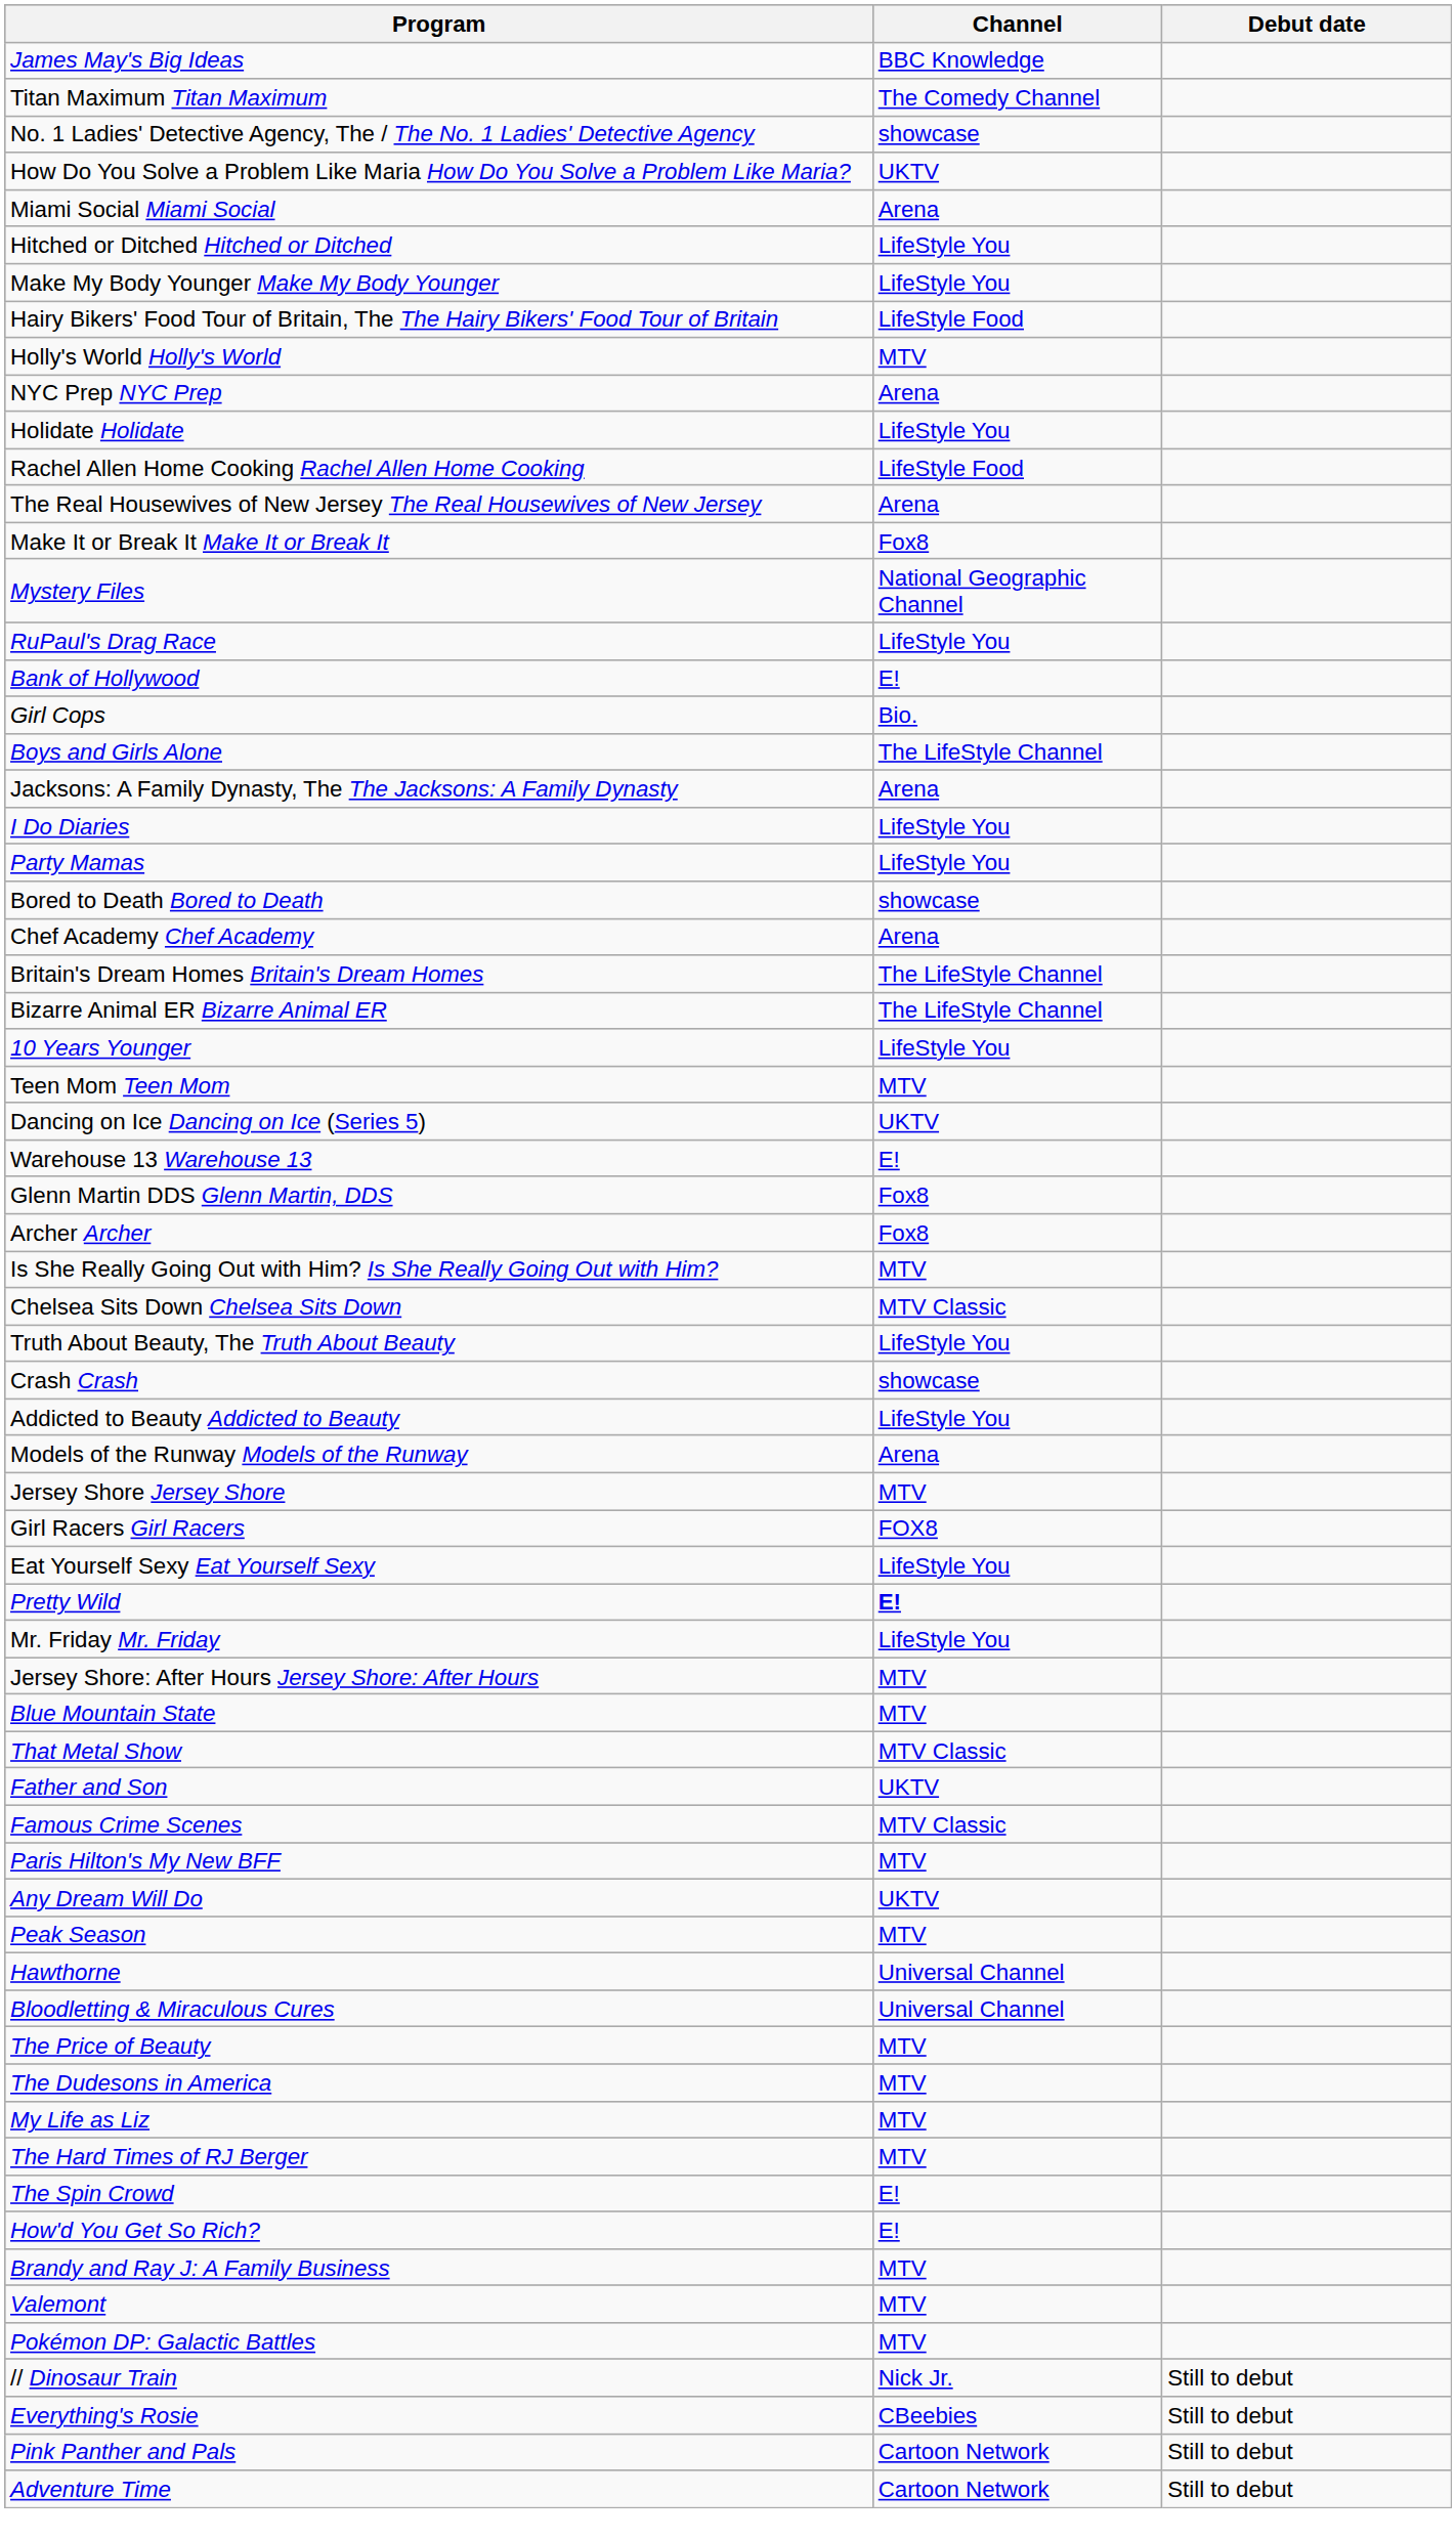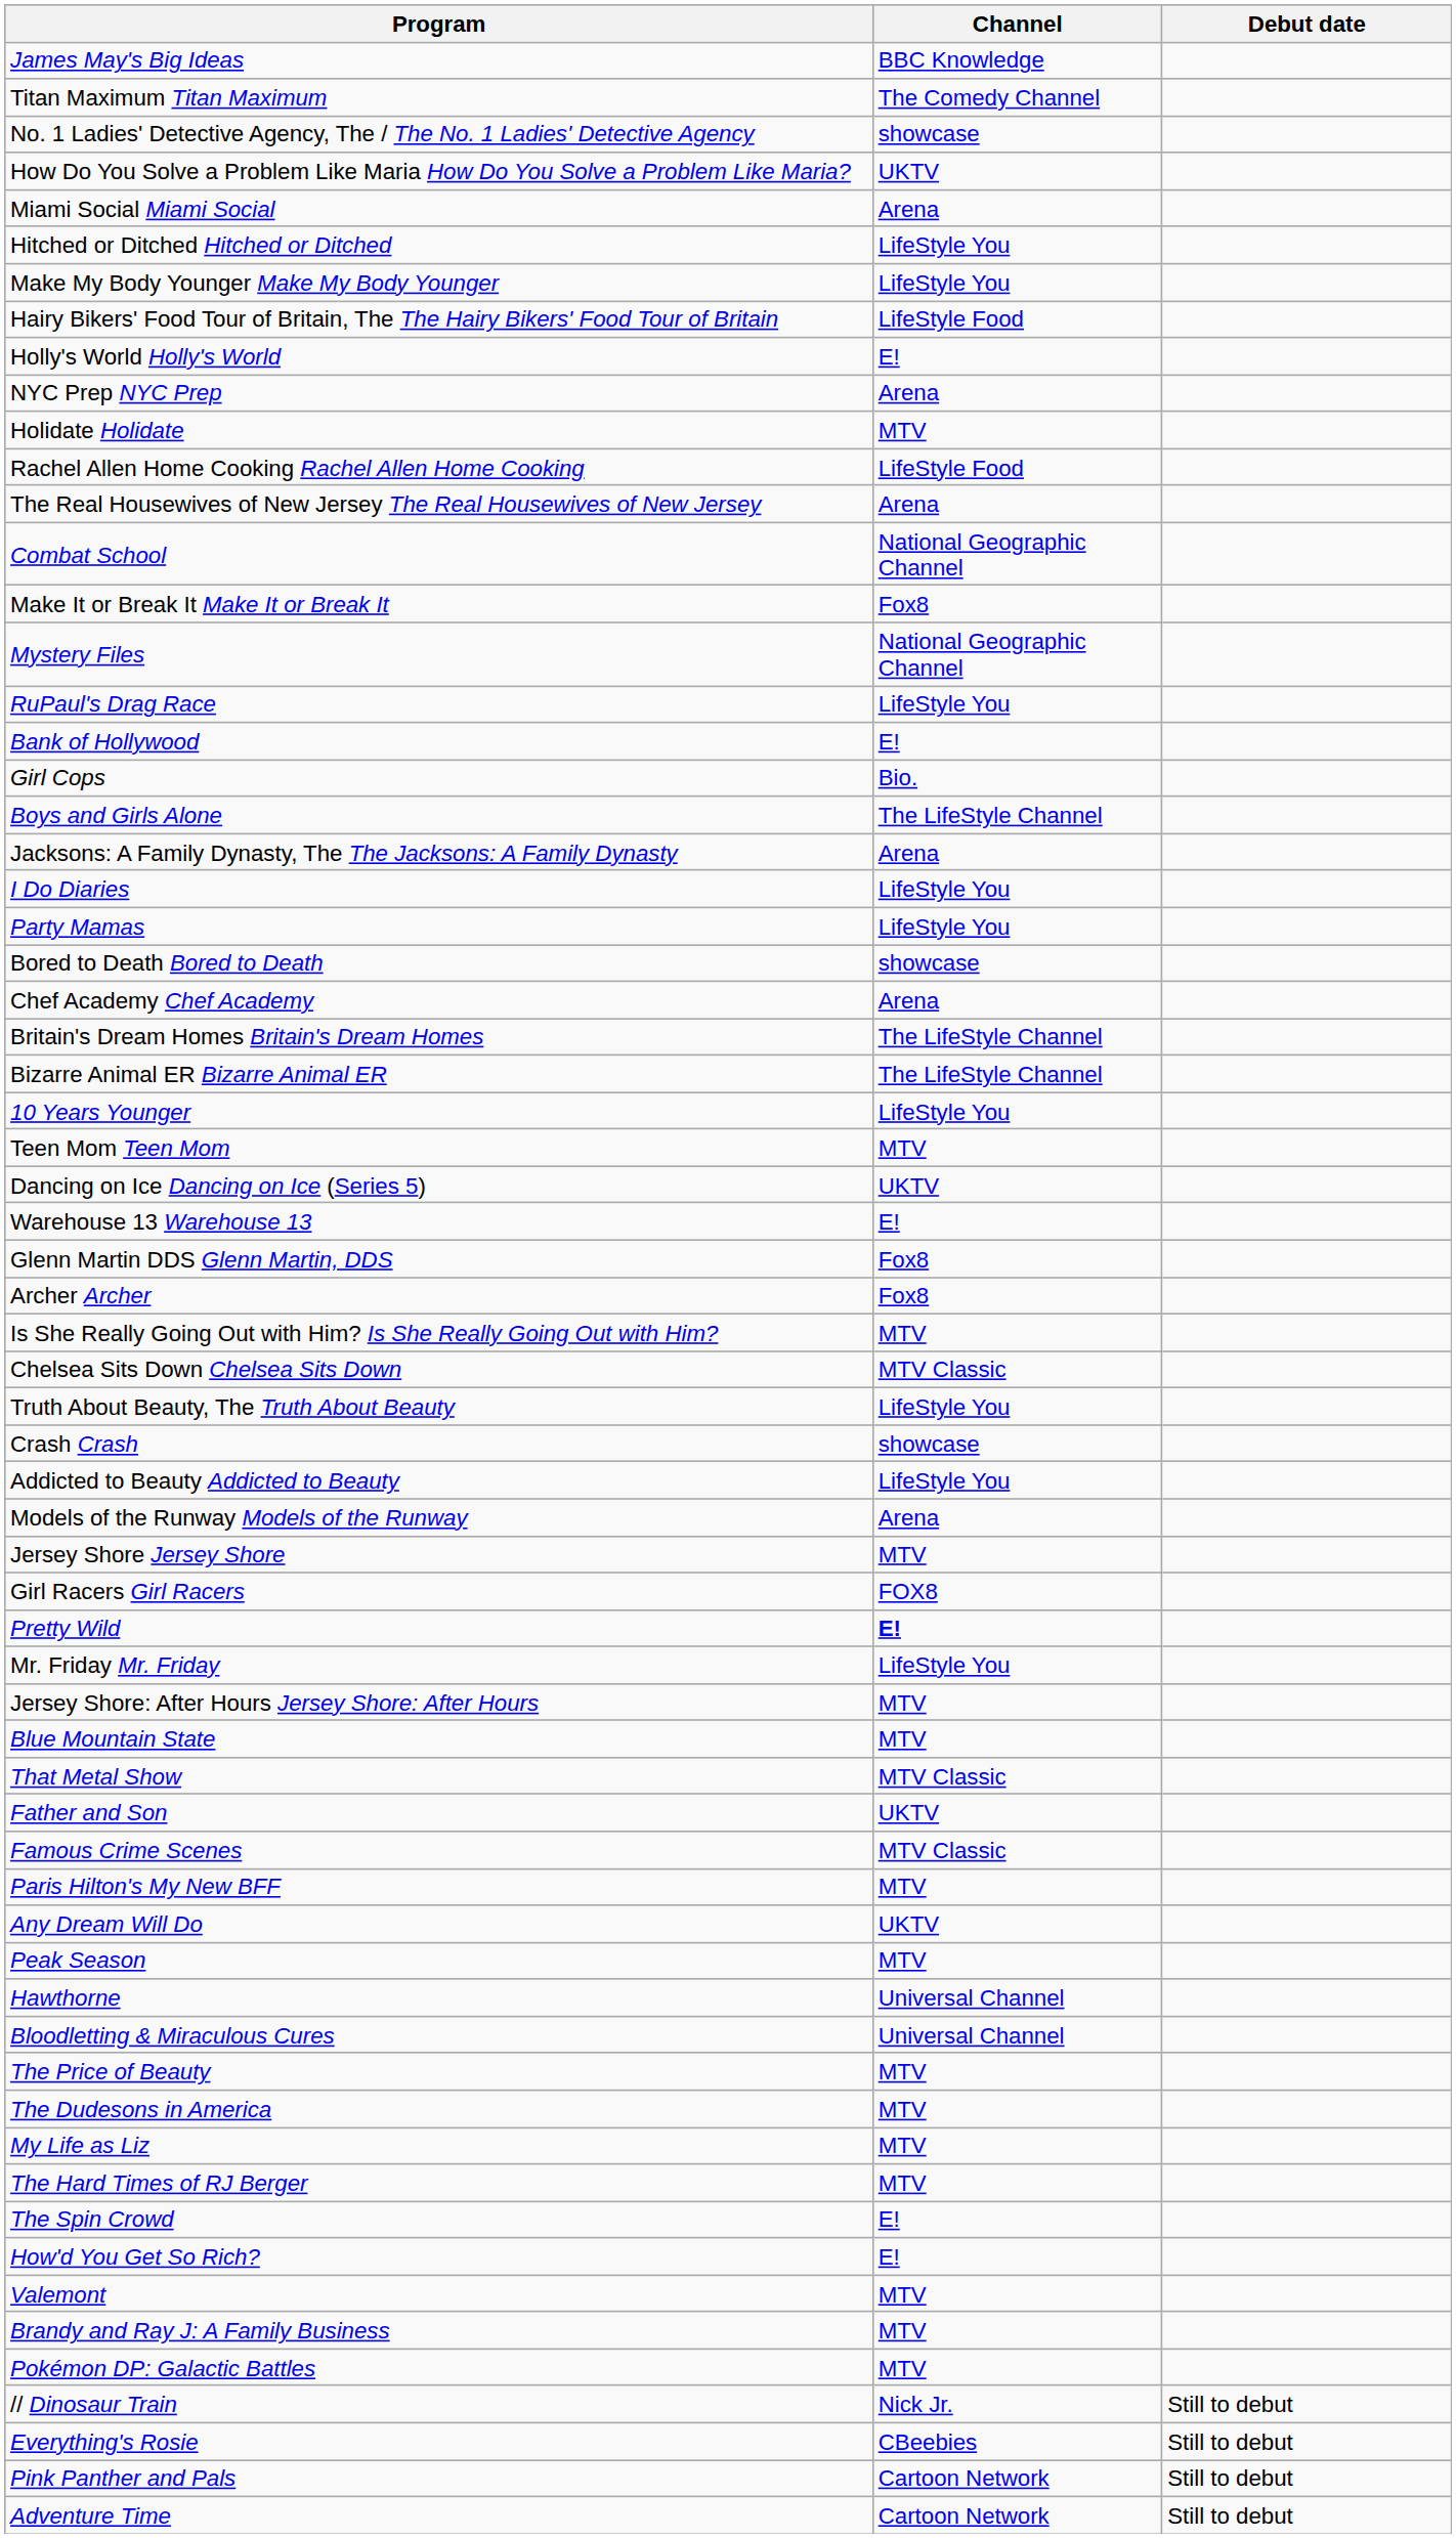Holly's World Holly's World | Channel: MTV -> E!
Holidate Holidate | Channel: LifeStyle You -> MTV
+ row: Combat School | National Geographic Channel
- row: Eat Yourself Sexy Eat Yourself Sexy | LifeStyle You
rows swapped: Brandy and Ray J: A Family Business <-> Valemont
